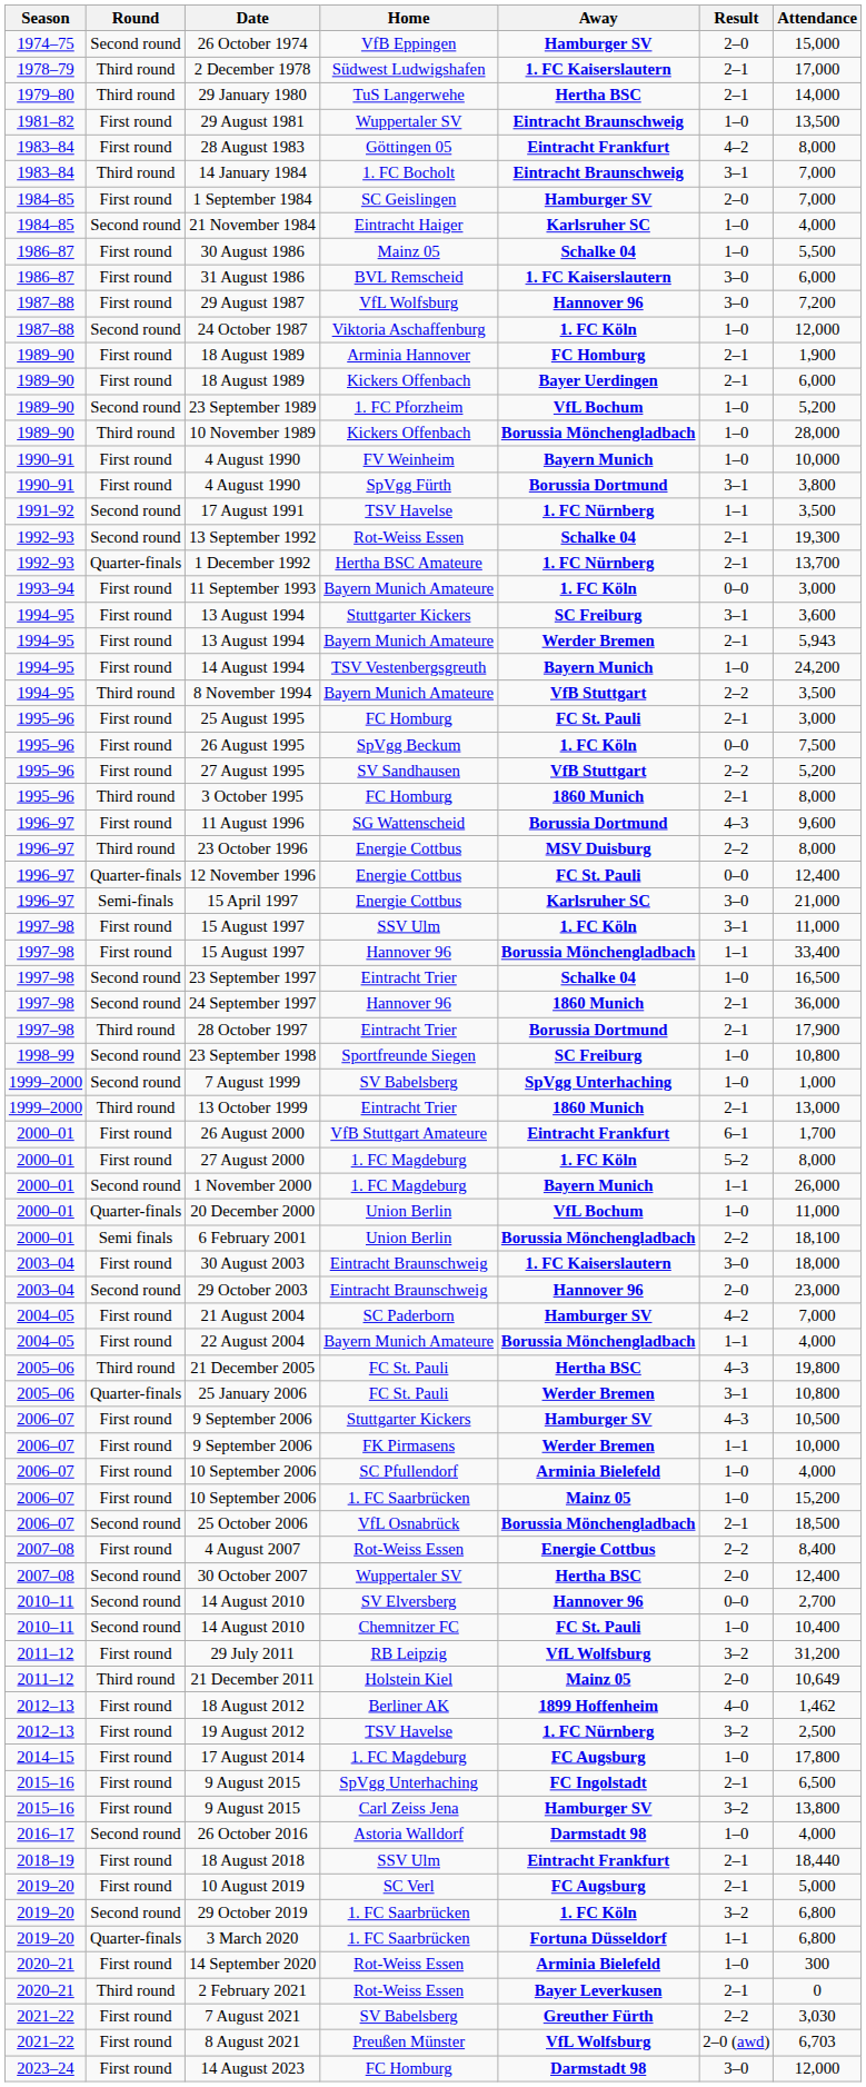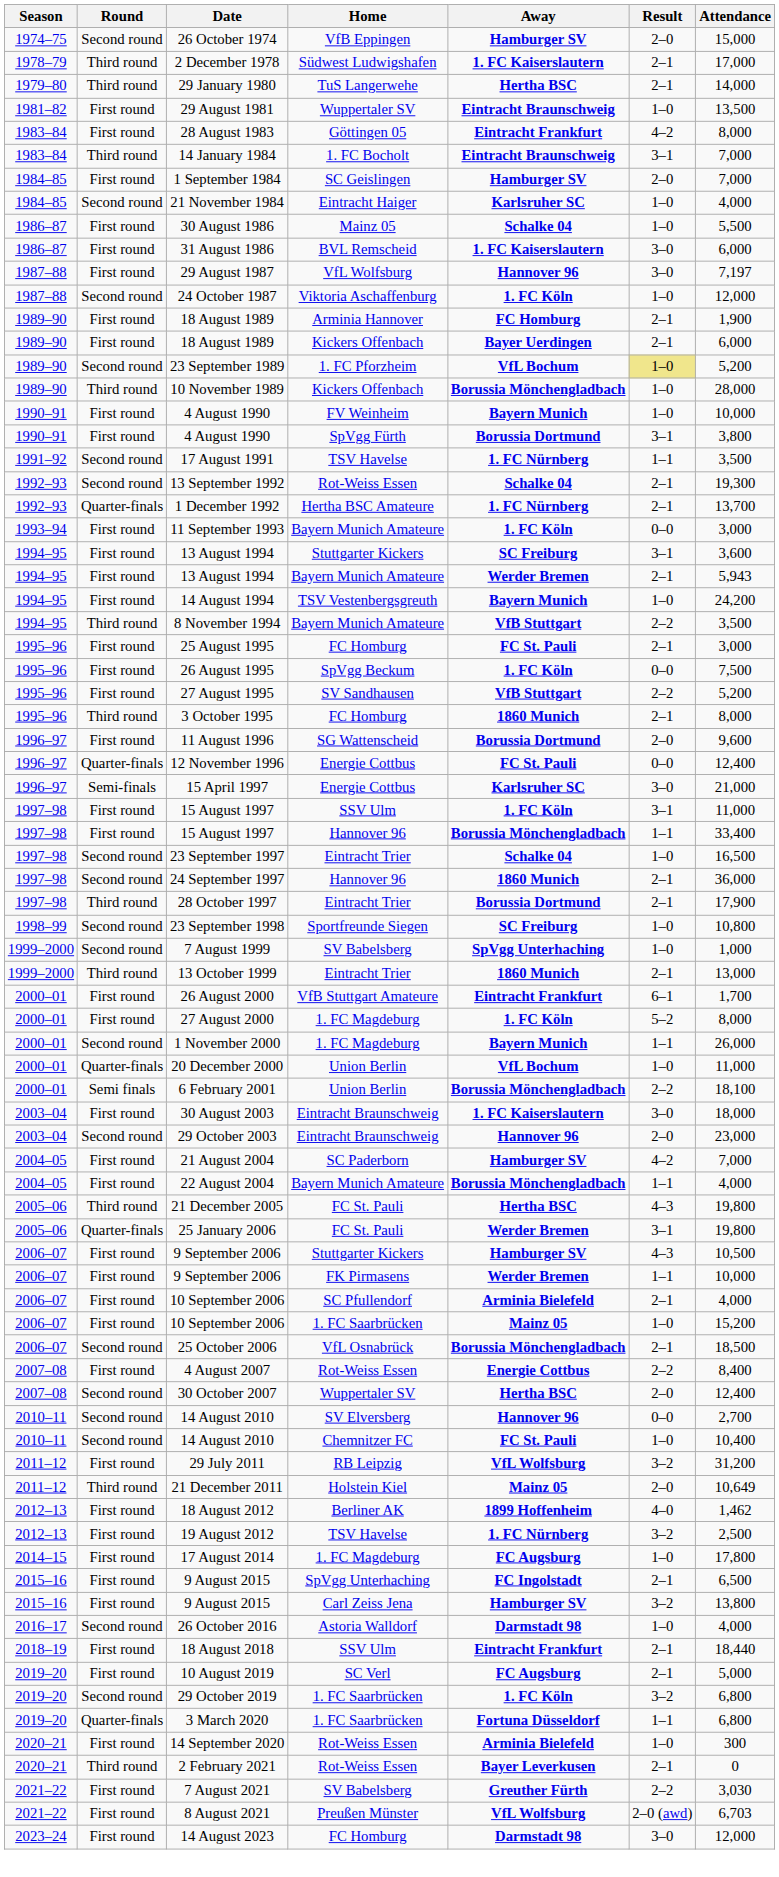29 August 1987 | Attendance: 7,200 -> 7,197
23 September 1989 | Result: no background -> khaki background
11 August 1996 | Result: 4–3 -> 2–0
- row: 1996–97 | Third round | 23 October 1996 | Energie Cottbus | MSV Duisburg | 2–2 | 8,000
25 January 2006 | Attendance: 10,800 -> 19,800
10 September 2006 / SC Pfullendorf | Result: 1–0 -> 2–1
